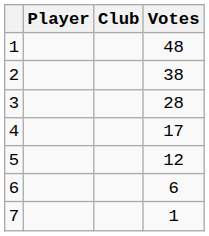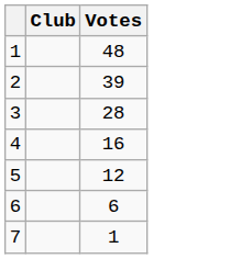- column: Player
2 | Votes: 38 -> 39
4 | Votes: 17 -> 16
